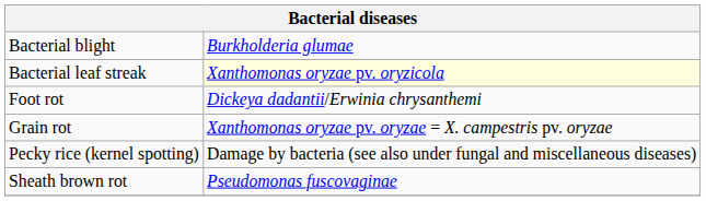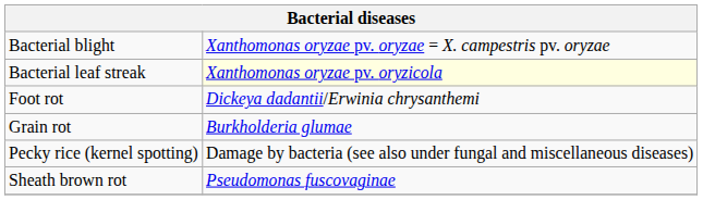Bacterial blight | column 2: Burkholderia glumae -> Xanthomonas oryzae pv. oryzae = X. campestris pv. oryzae
Grain rot | column 2: Xanthomonas oryzae pv. oryzae = X. campestris pv. oryzae -> Burkholderia glumae
